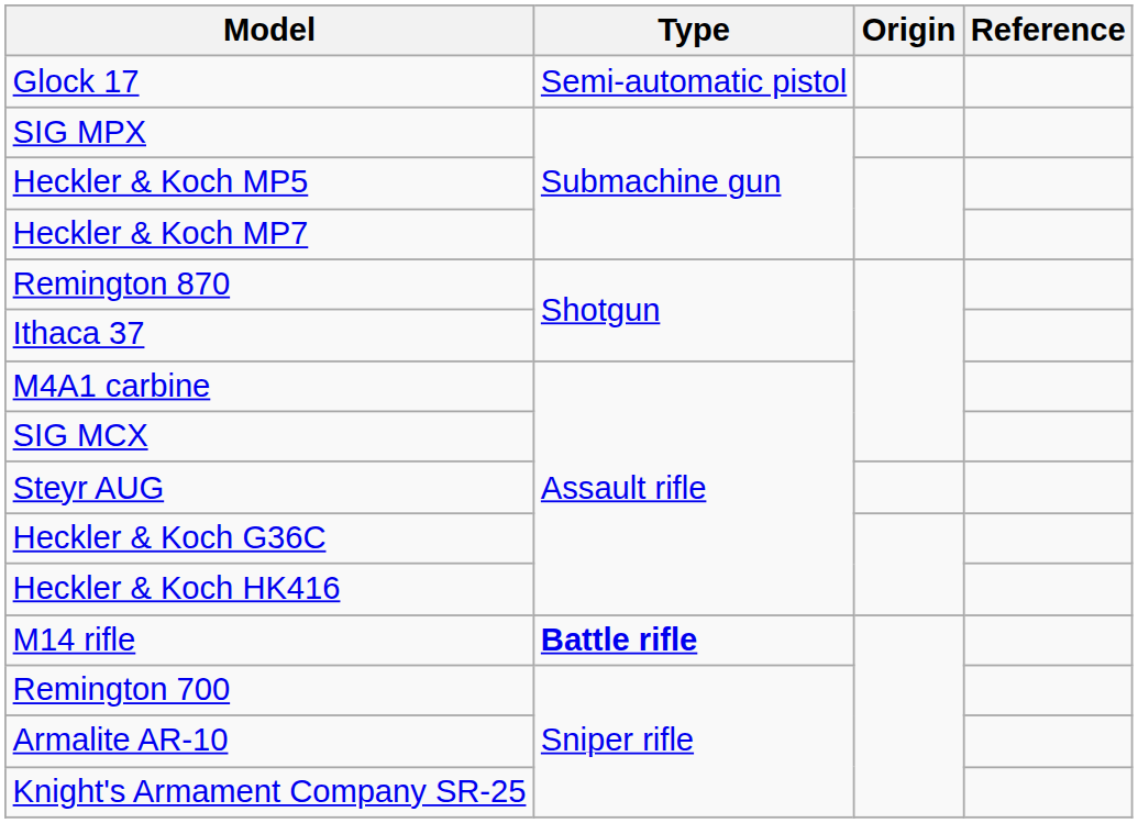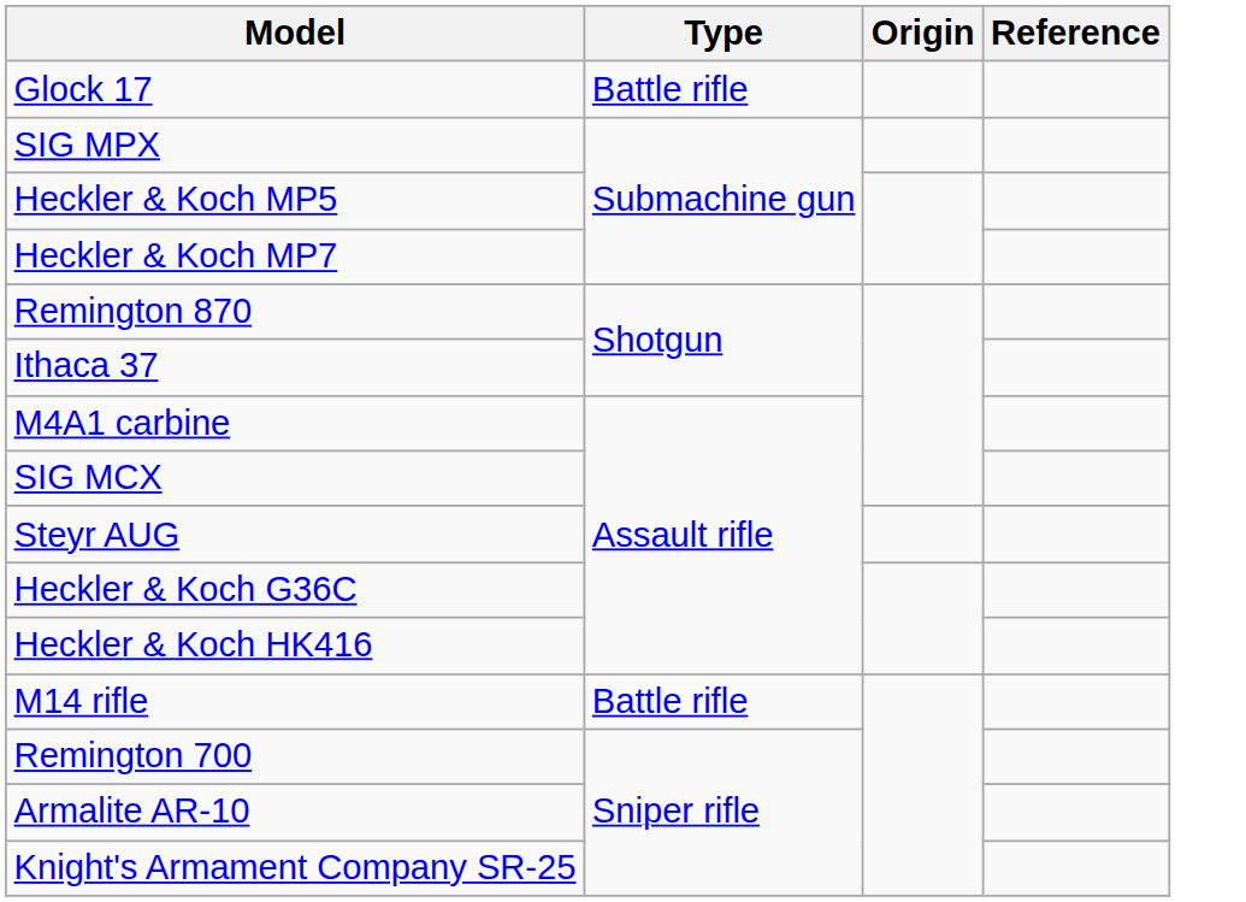Glock 17 | Type: Semi-automatic pistol -> Battle rifle
M14 rifle | Type: bold -> normal
